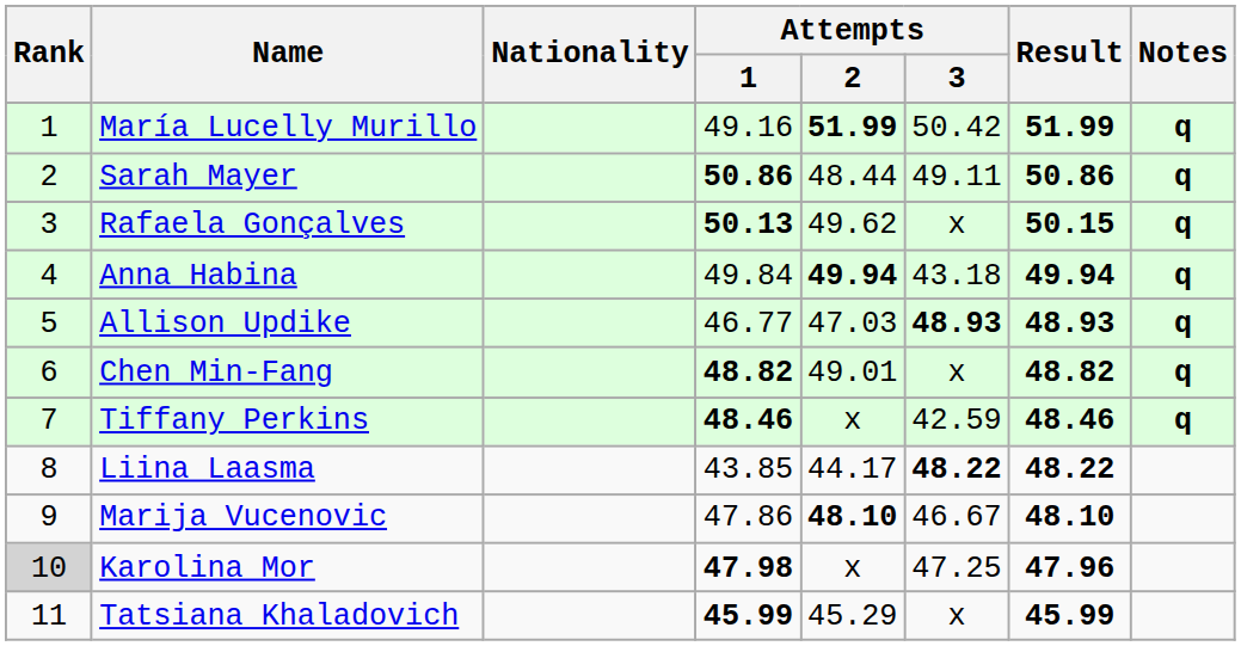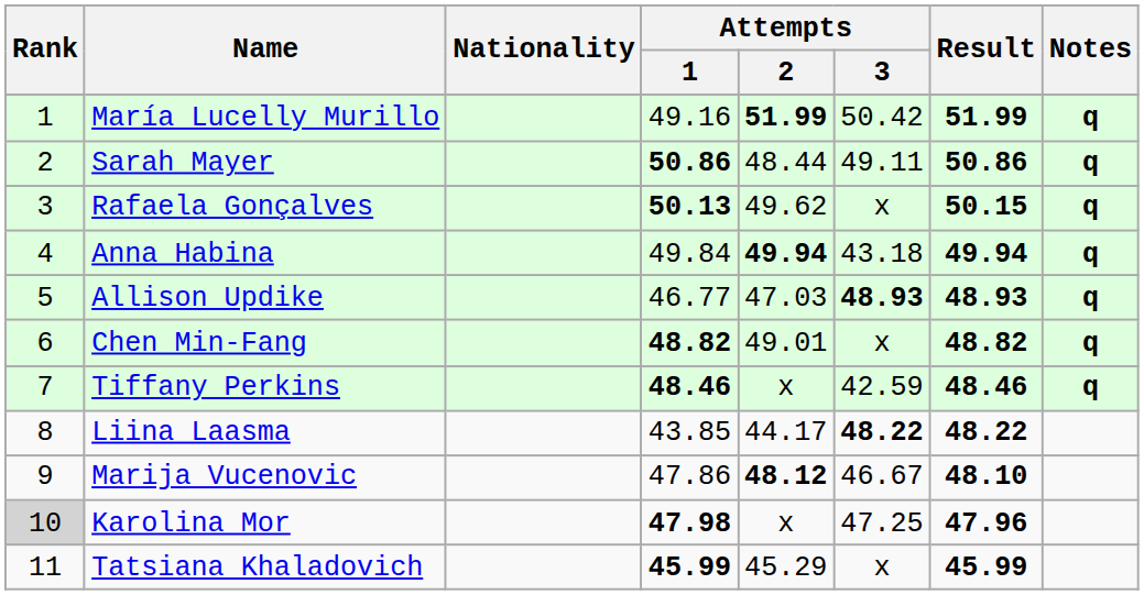Marija Vucenovic | Attempts / 2: 48.10 -> 48.12
